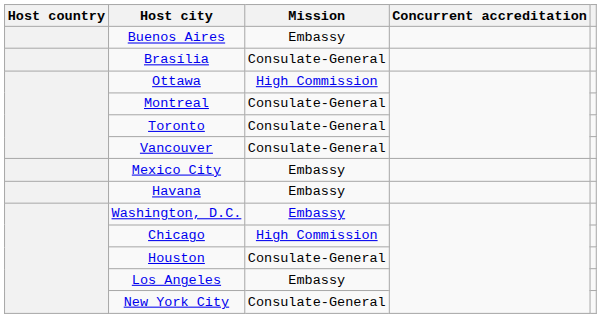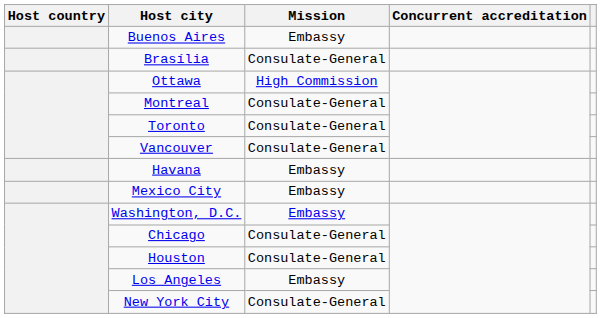rows swapped: Havana <-> Mexico City
Chicago | Mission: High Commission -> Consulate-General
